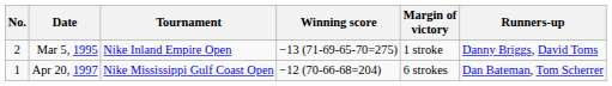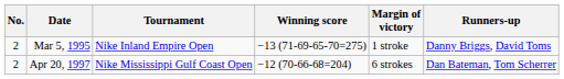Apr 20, 1997 | No.: 1 -> 2
